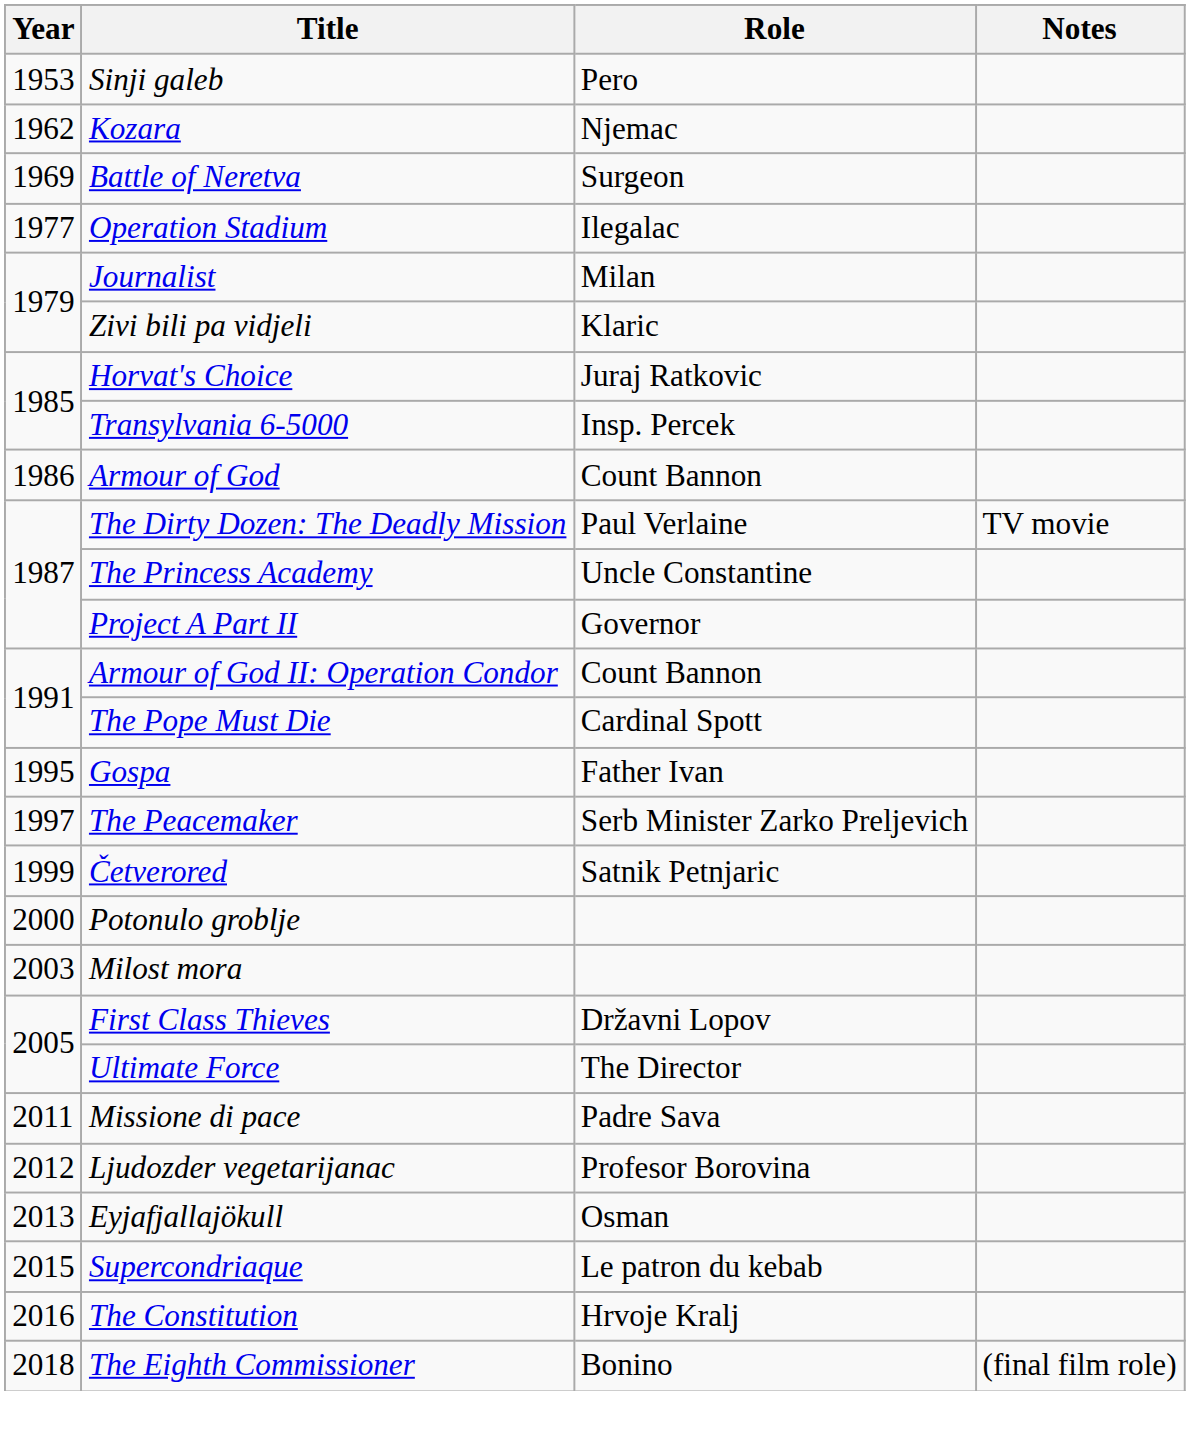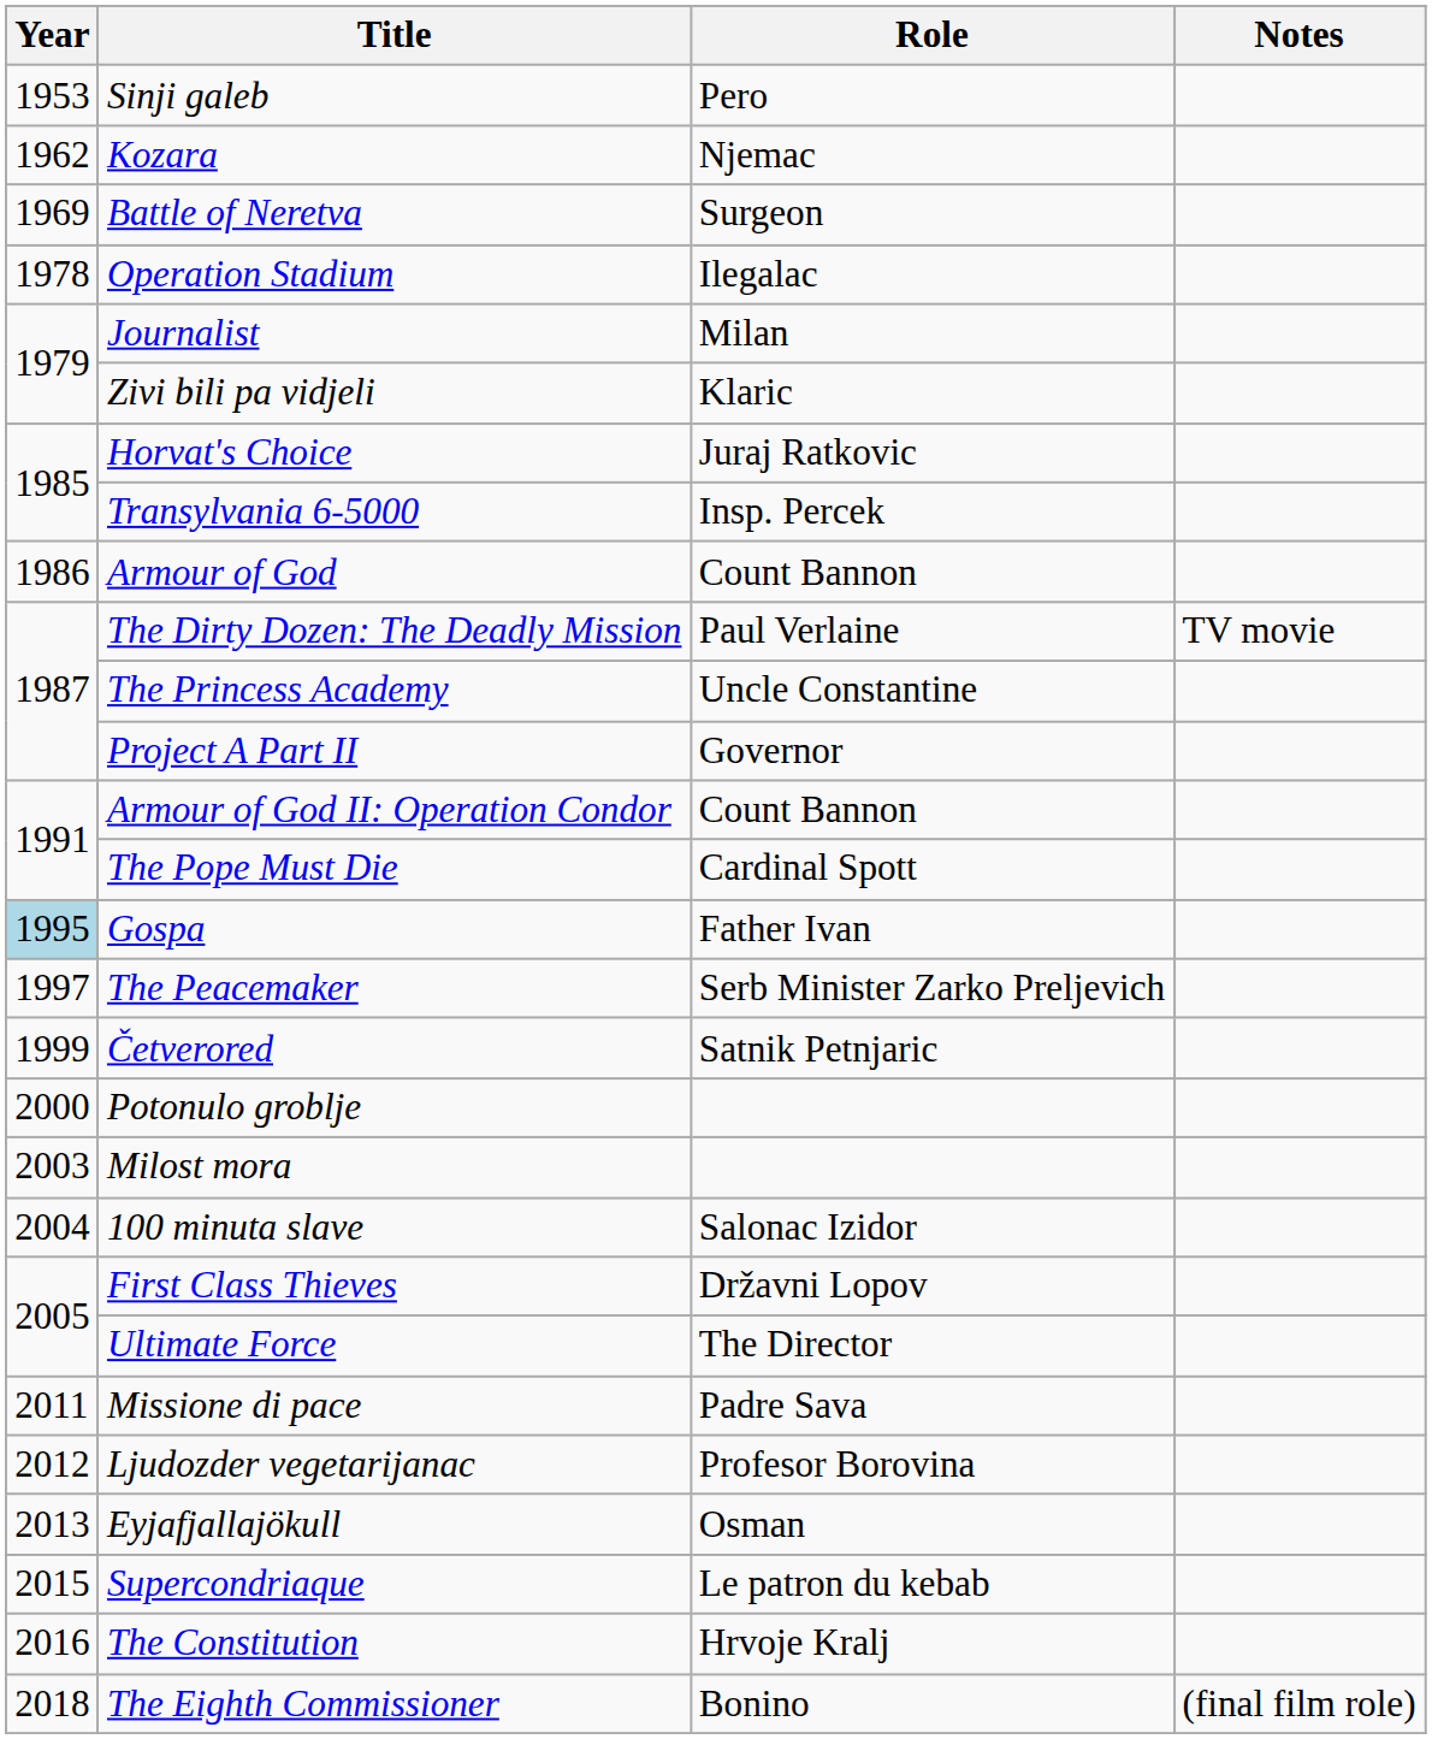Operation Stadium | Year: 1977 -> 1978
Gospa | Year: no background -> lightblue background
+ row: 2004 | 100 minuta slave | Salonac Izidor
